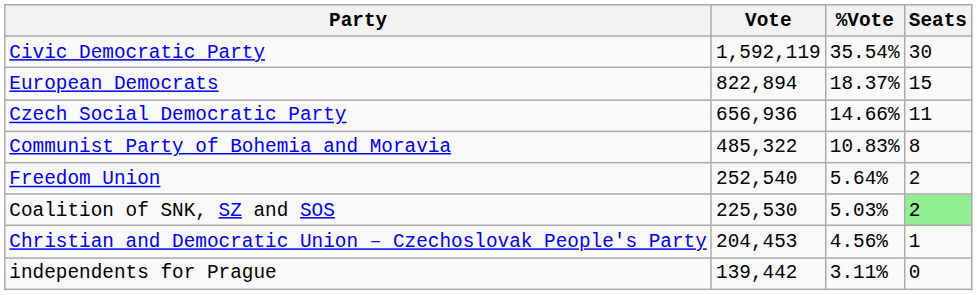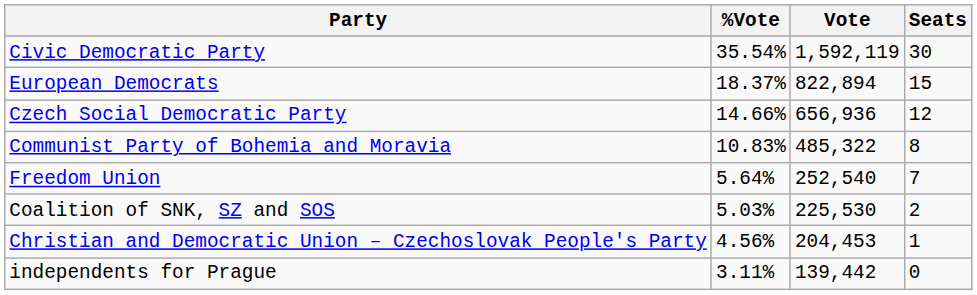columns swapped: Vote <-> %Vote
Czech Social Democratic Party | Seats: 11 -> 12
Freedom Union | Seats: 2 -> 7
Coalition of SNK, SZ and SOS | Seats: lightgreen background -> no background
